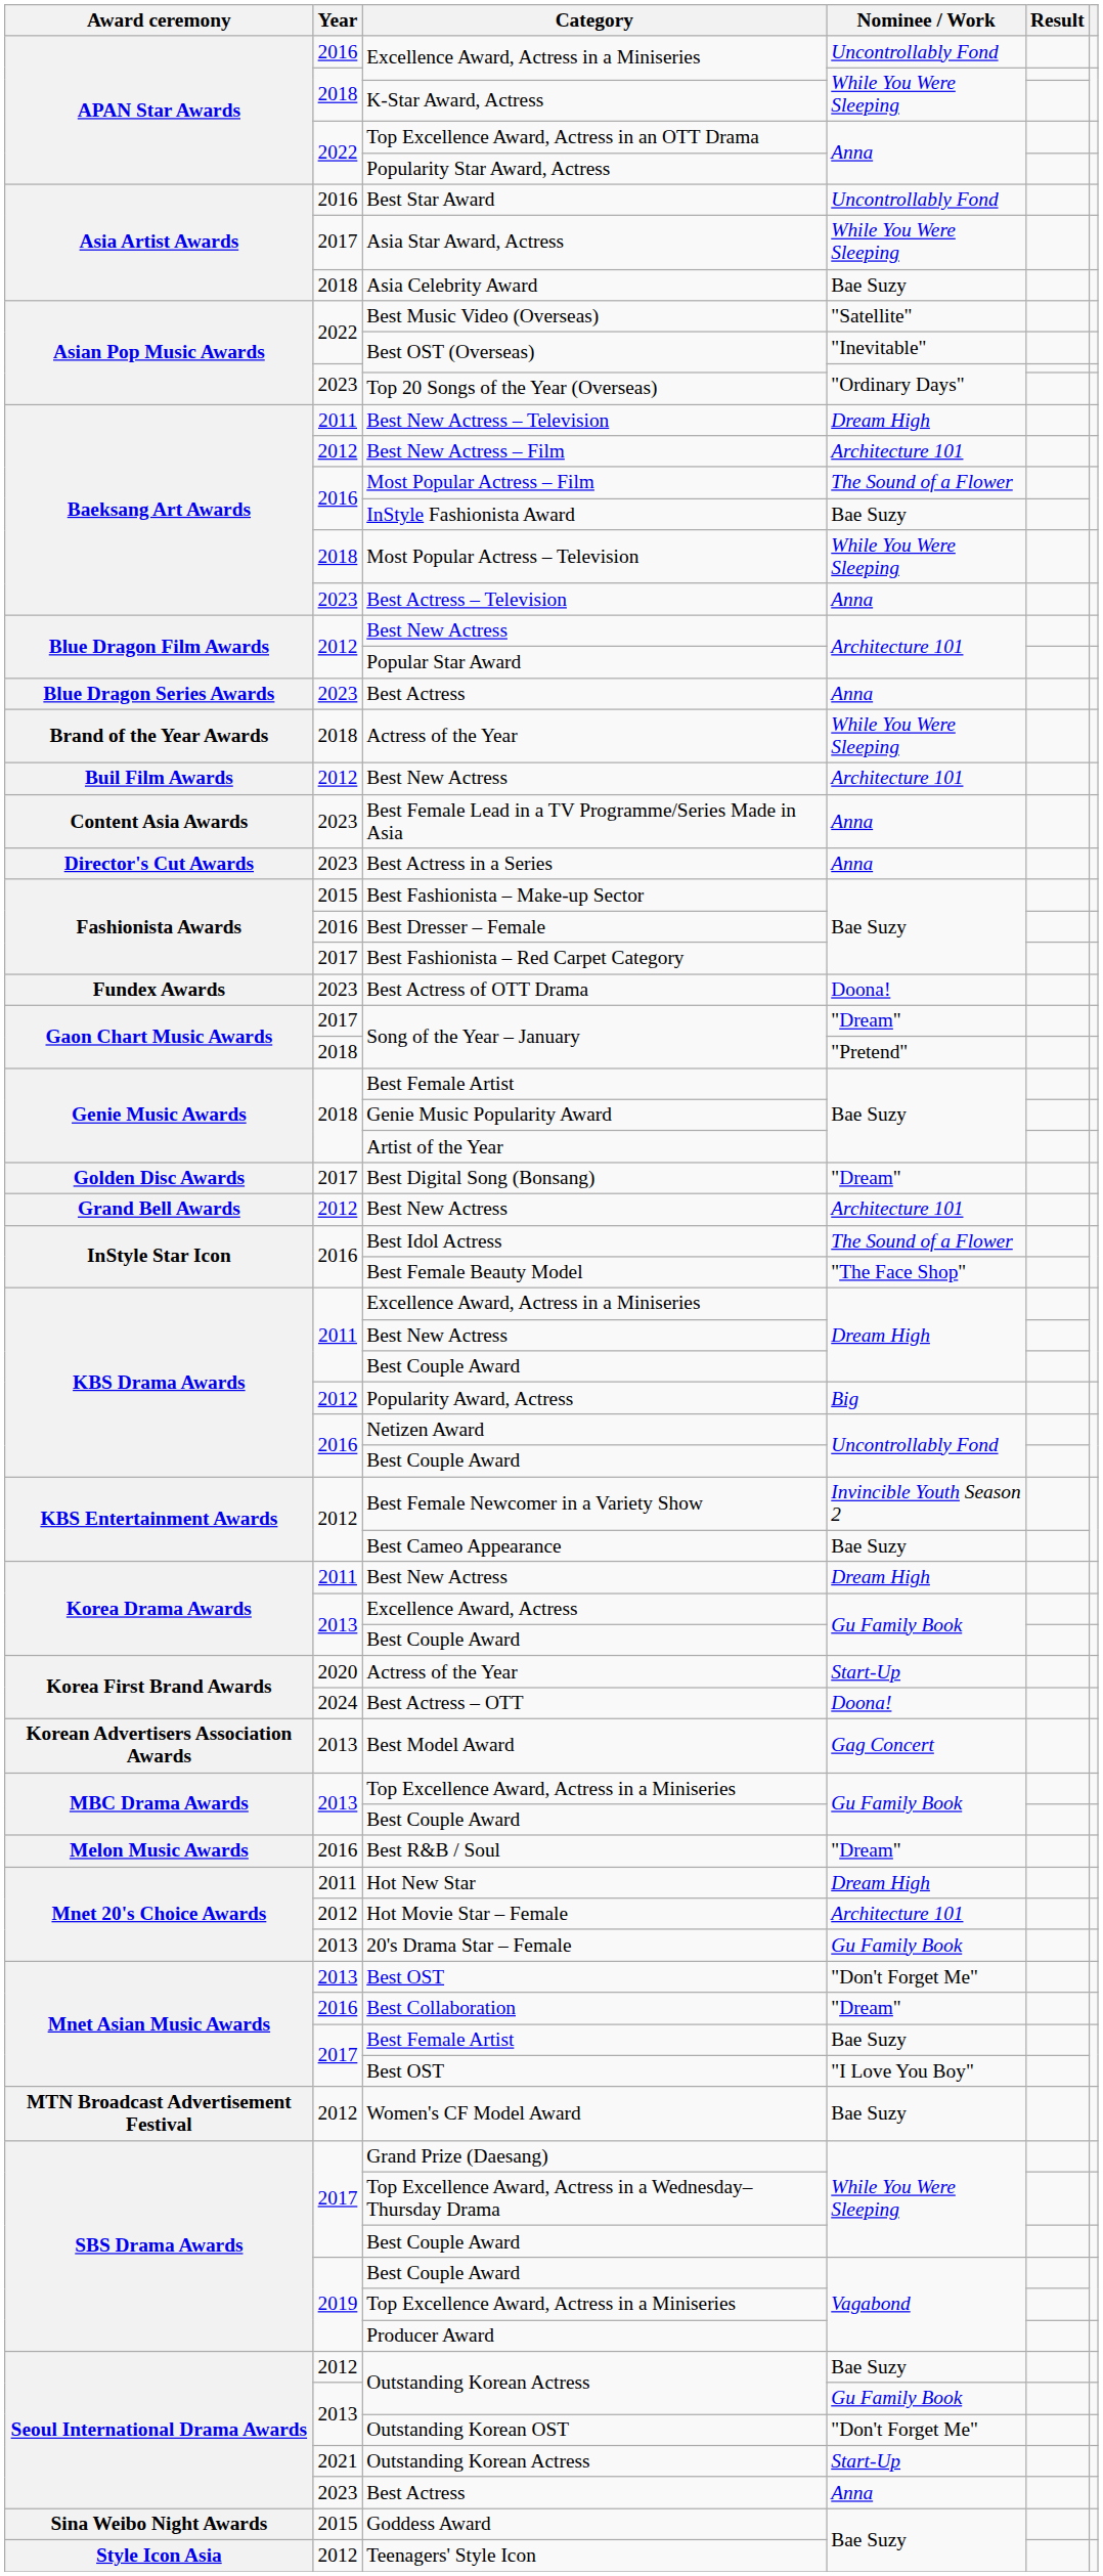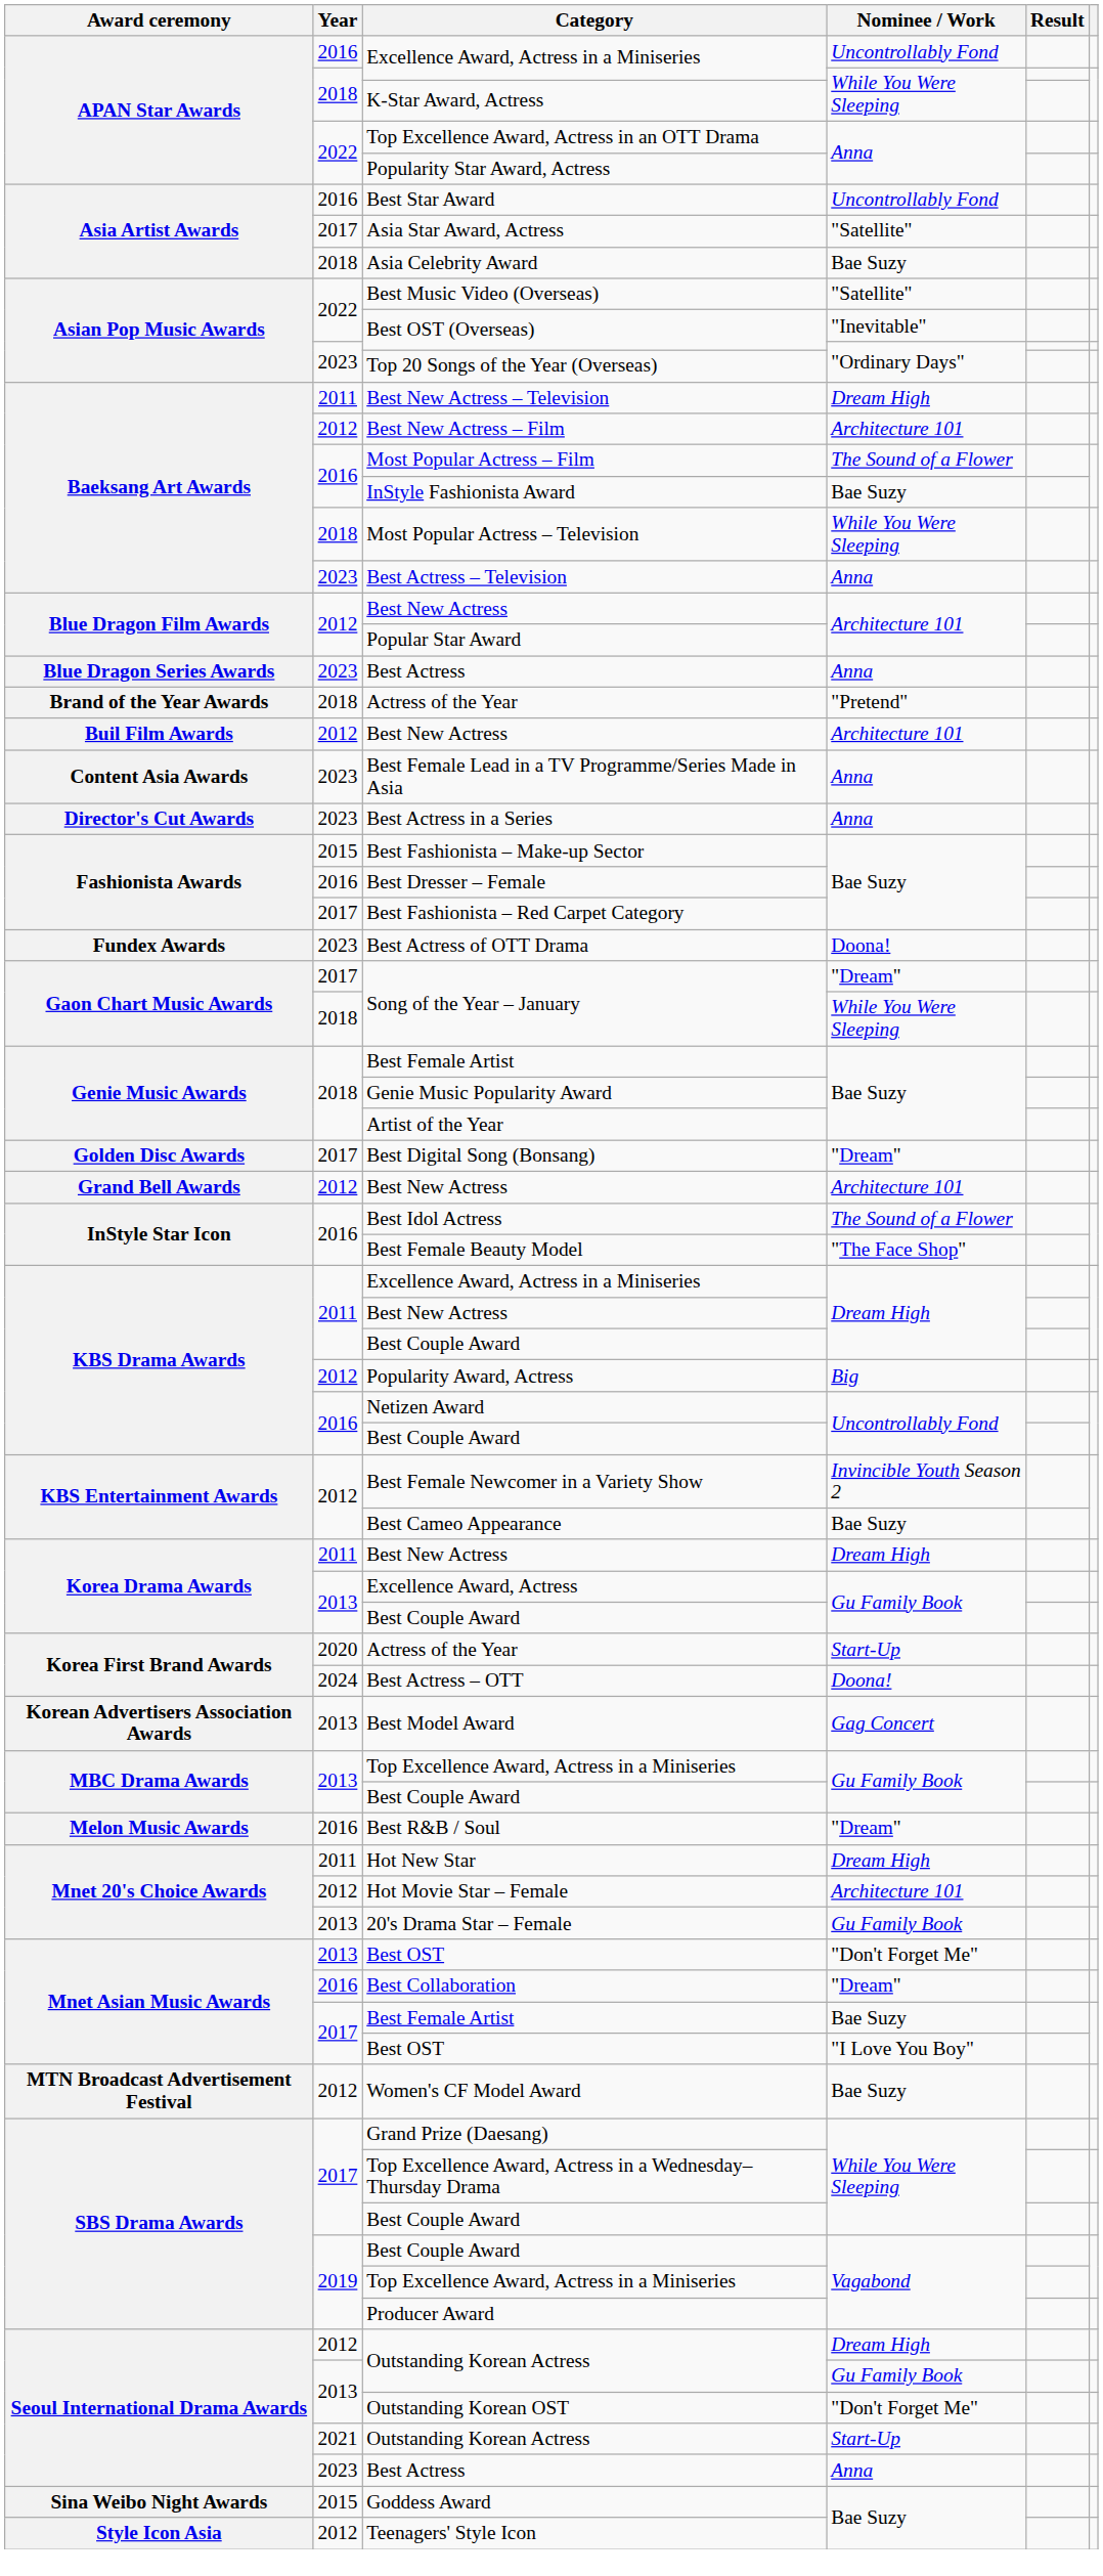Asia Star Award, Actress | Nominee / Work: While You Were Sleeping -> "Satellite"
2018 / Actress of the Year | Nominee / Work: While You Were Sleeping -> "Pretend"
2018 / Song of the Year – January | Nominee / Work: "Pretend" -> While You Were Sleeping
2012 / Outstanding Korean Actress | Nominee / Work: Bae Suzy -> Dream High
